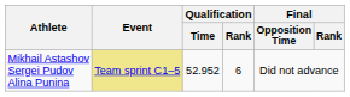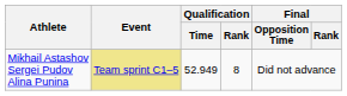Mikhail Astashov Sergei Pudov Alina Punina | Qualification / Time: 52.952 -> 52.949
Mikhail Astashov Sergei Pudov Alina Punina | Qualification / Rank: 6 -> 8
